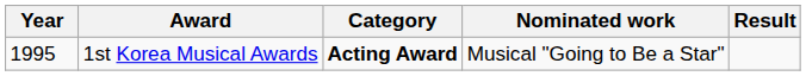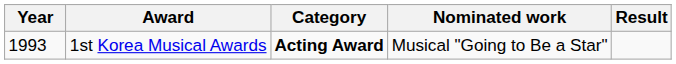1st Korea Musical Awards | Year: 1995 -> 1993
